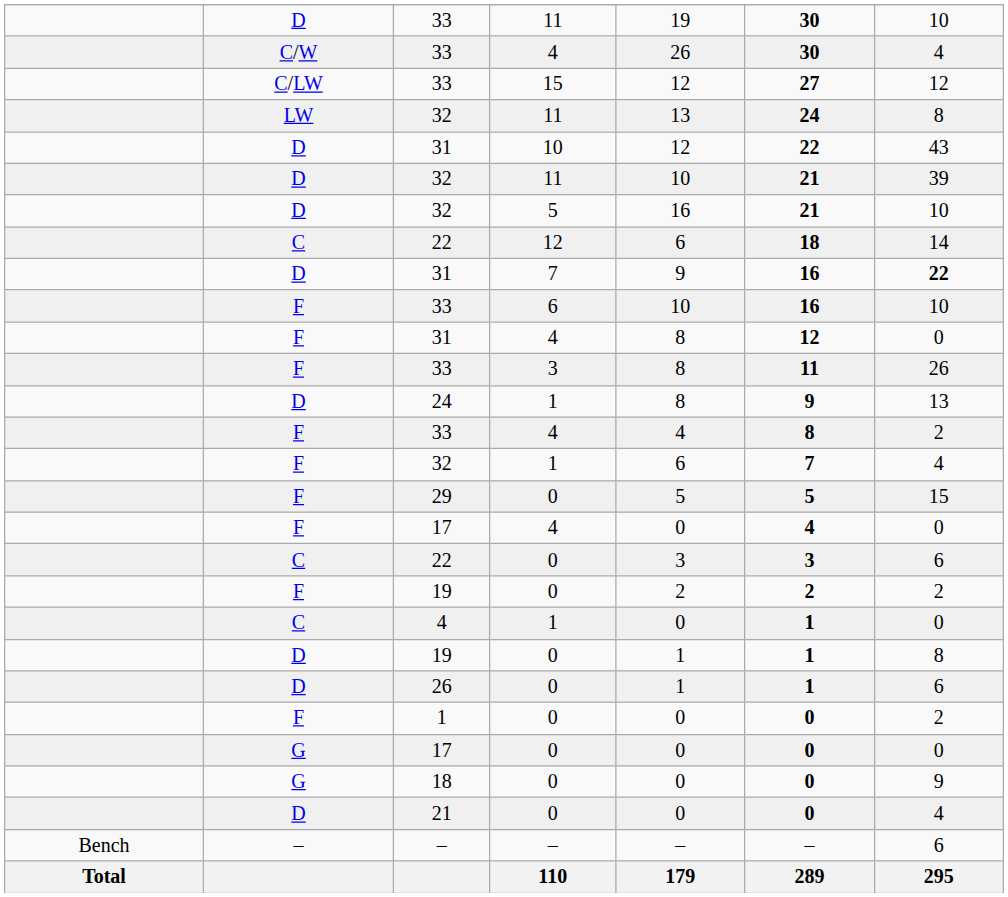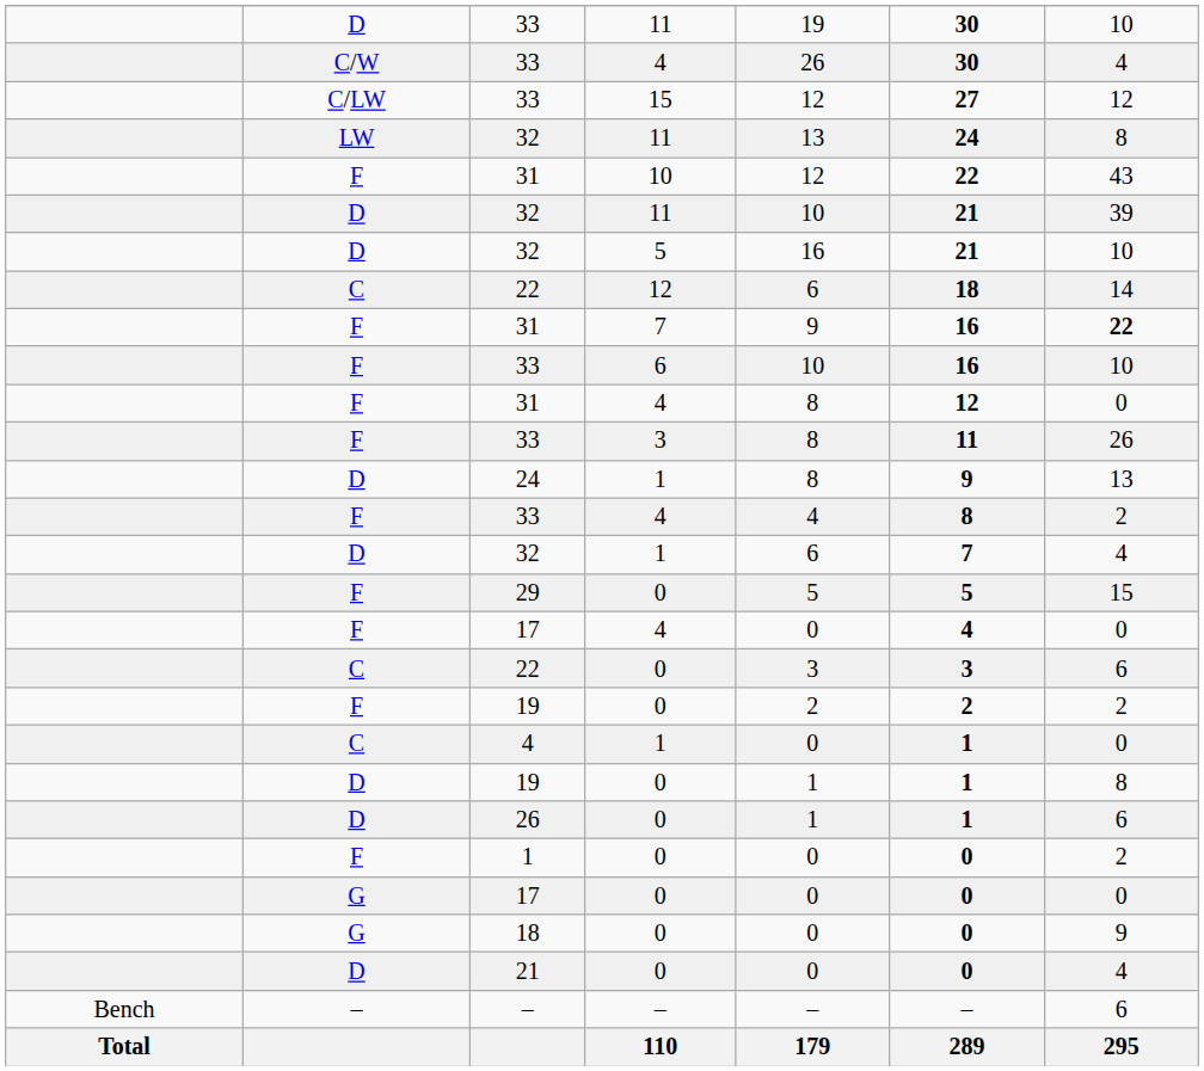31 / 10 | column 2: D -> F
31 / 7 | column 2: D -> F
32 / 1 | column 2: F -> D
